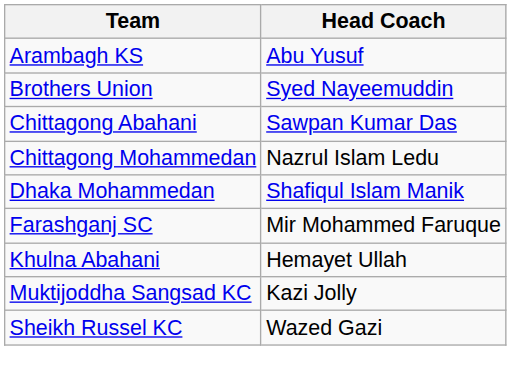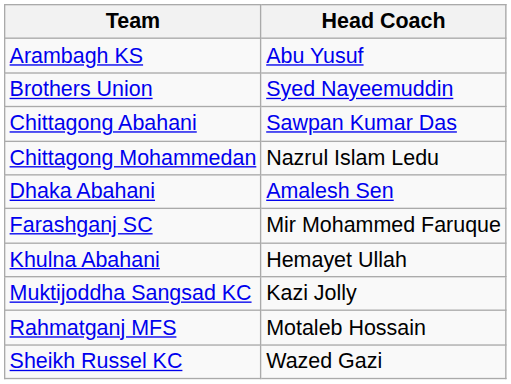+ row: Dhaka Abahani | Amalesh Sen
- row: Dhaka Mohammedan | Shafiqul Islam Manik
+ row: Rahmatganj MFS | Motaleb Hossain
